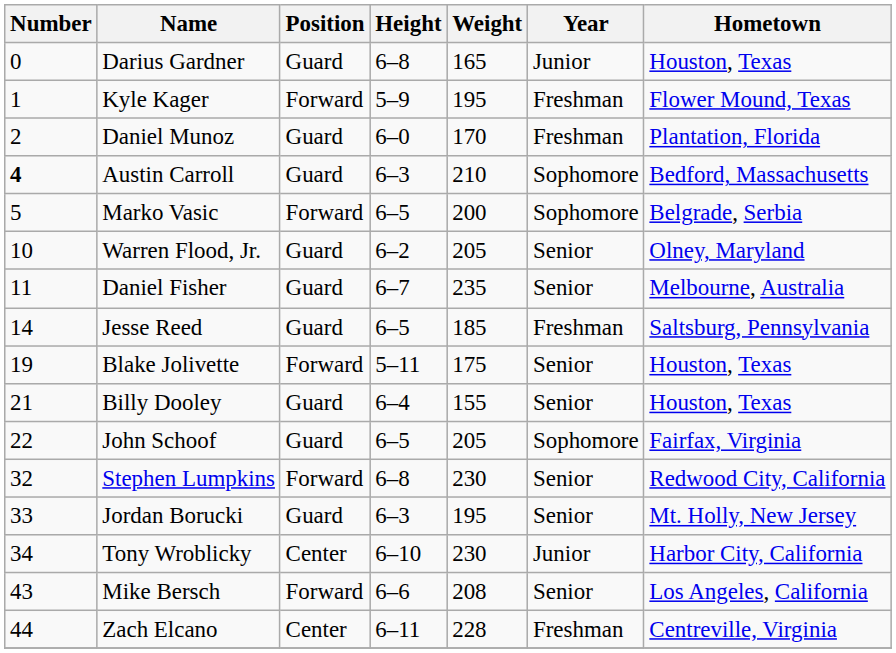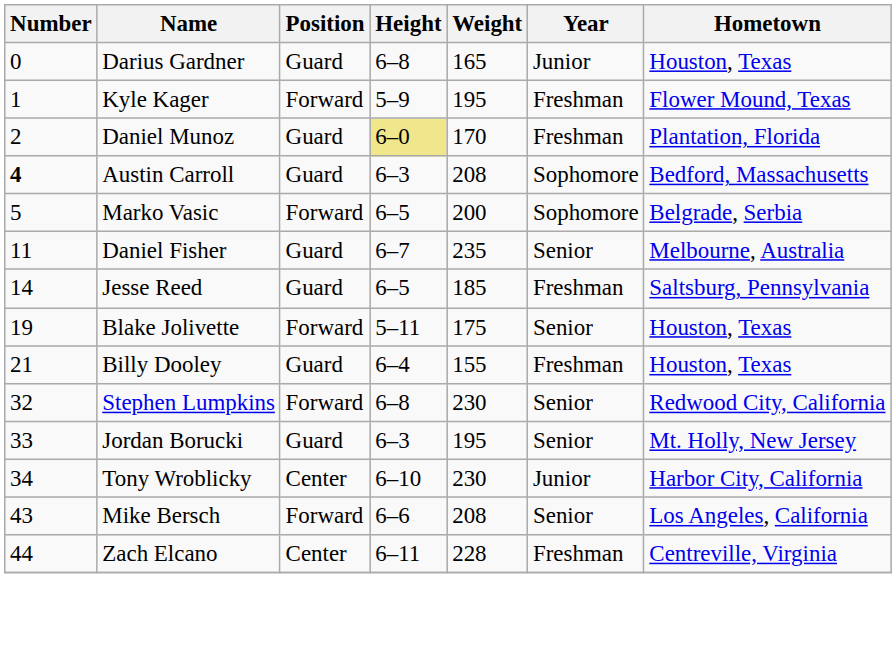Daniel Munoz | Height: no background -> khaki background
Austin Carroll | Weight: 210 -> 208
- row: 10 | Warren Flood, Jr. | Guard | 6–2 | 205 | Senior | Olney, Maryland
Billy Dooley | Year: Senior -> Freshman
- row: 22 | John Schoof | Guard | 6–5 | 205 | Sophomore | Fairfax, Virginia
